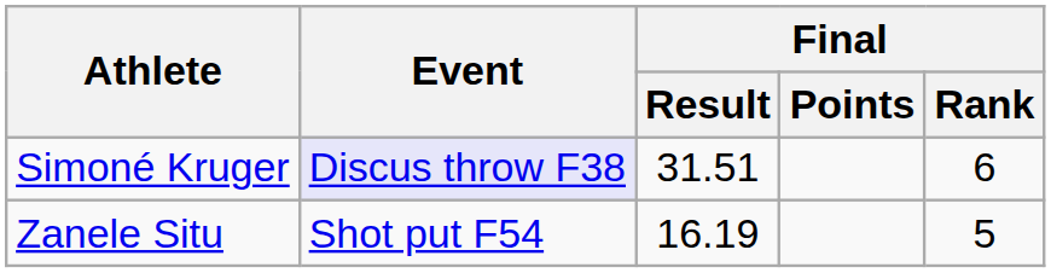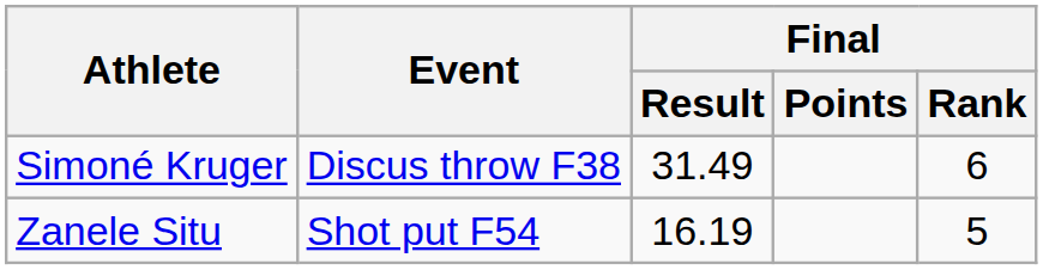Simoné Kruger | Event: lavender background -> no background
Simoné Kruger | Final / Result: 31.51 -> 31.49
